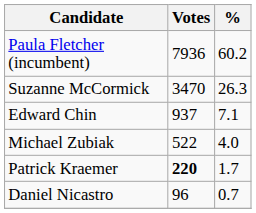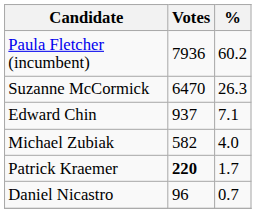Suzanne McCormick | Votes: 3470 -> 6470
Michael Zubiak | Votes: 522 -> 582
